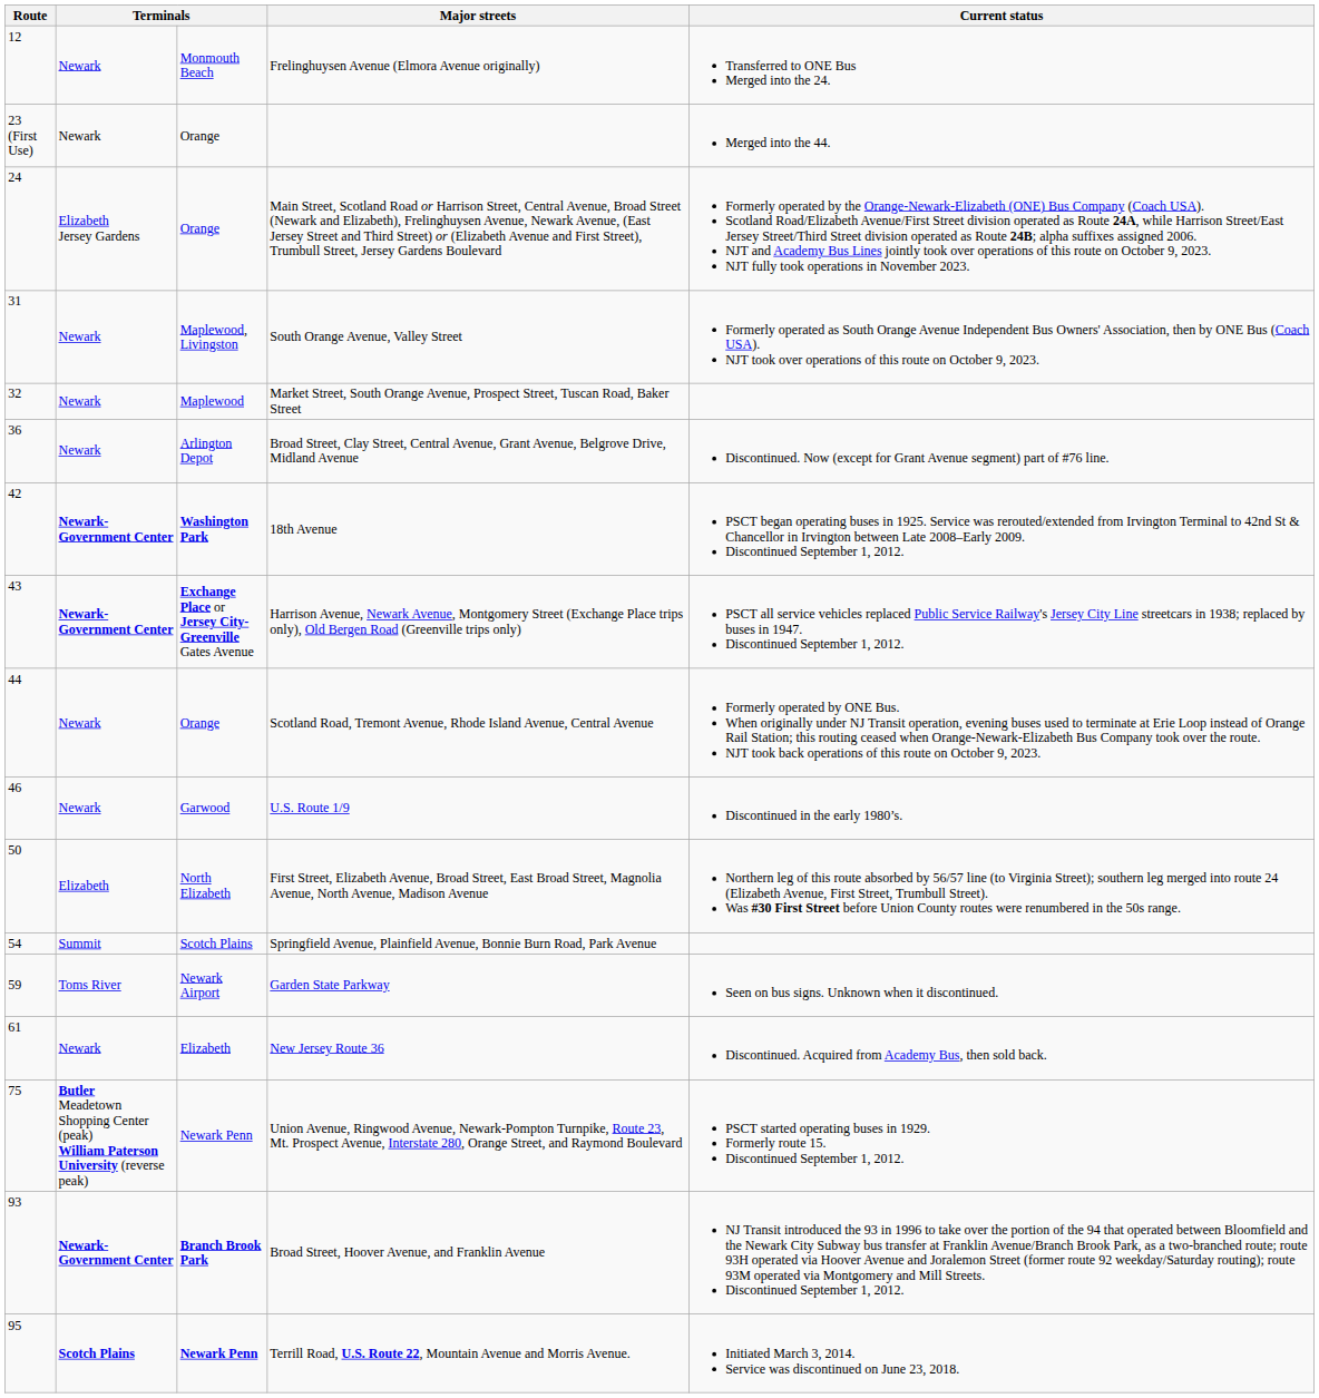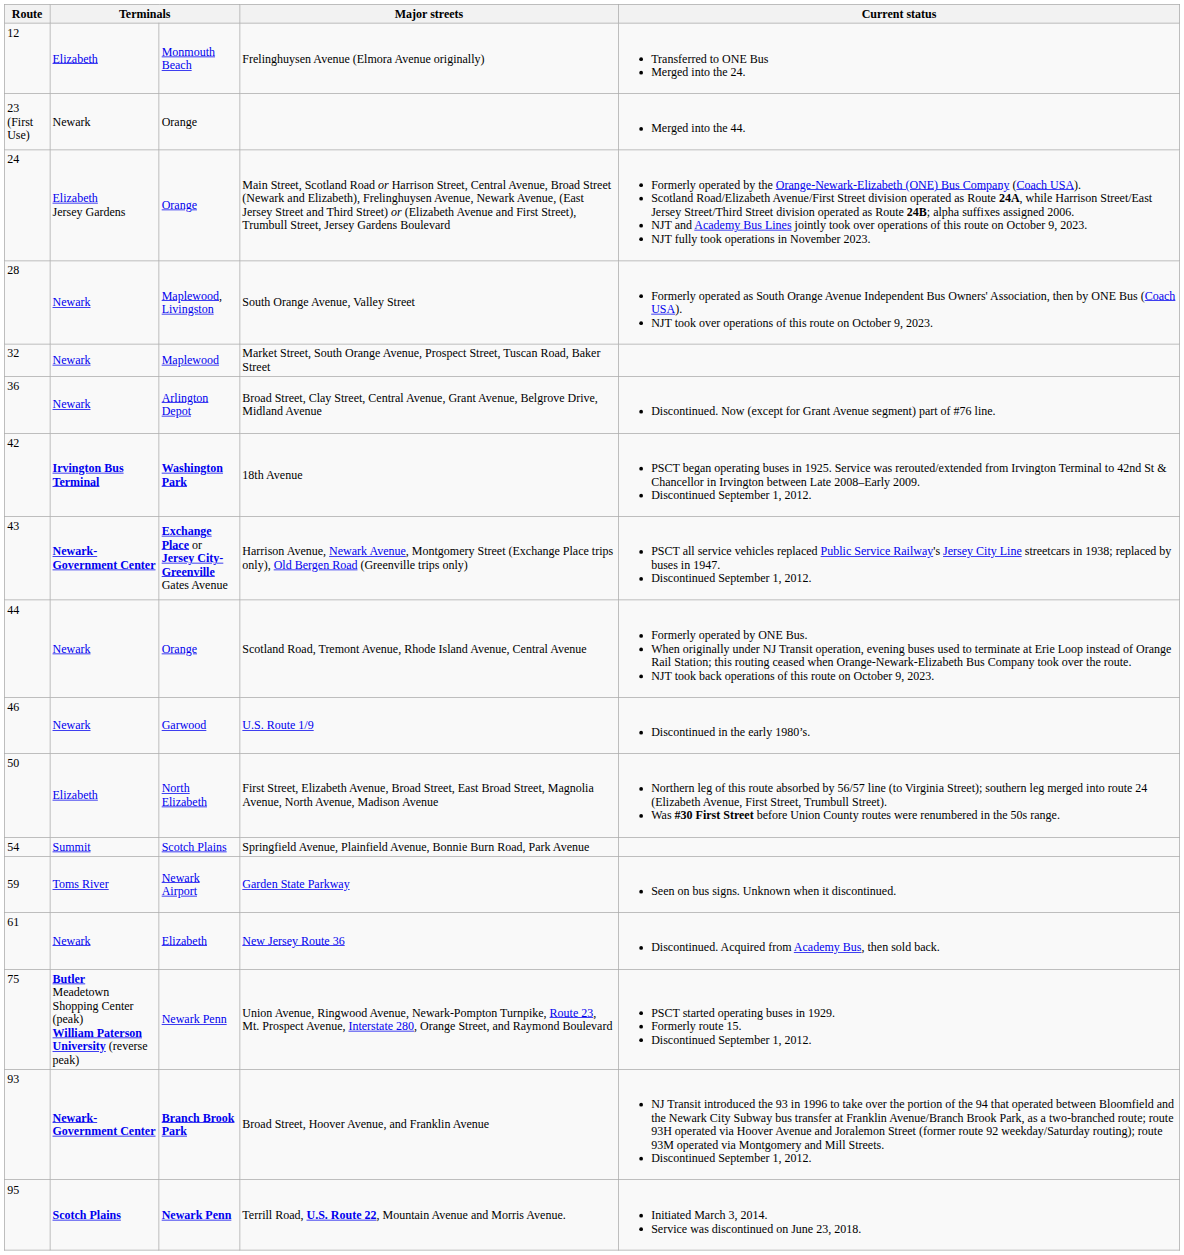Frelinghuysen Avenue (Elmora Avenue originally) | column 2: Newark -> Elizabeth
South Orange Avenue, Valley Street | Route: 31 -> 28
18th Avenue | column 2: Newark-Government Center -> Irvington Bus Terminal
